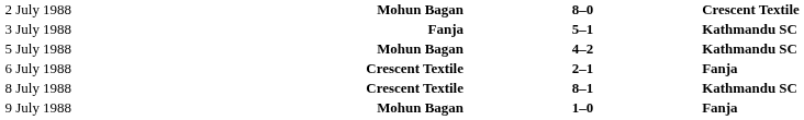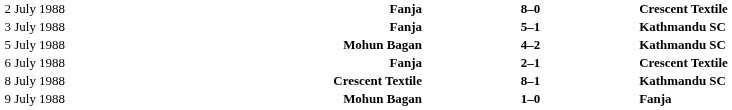2 July 1988 | column 2: Mohun Bagan -> Fanja
6 July 1988 | column 2: Crescent Textile -> Fanja
6 July 1988 | column 4: Fanja -> Crescent Textile
